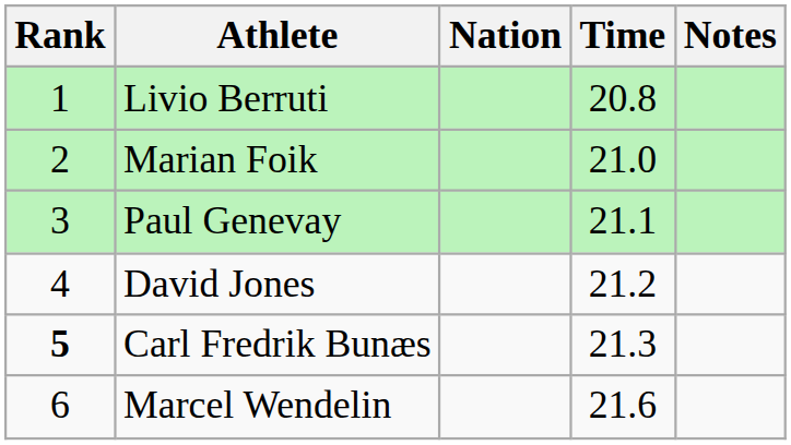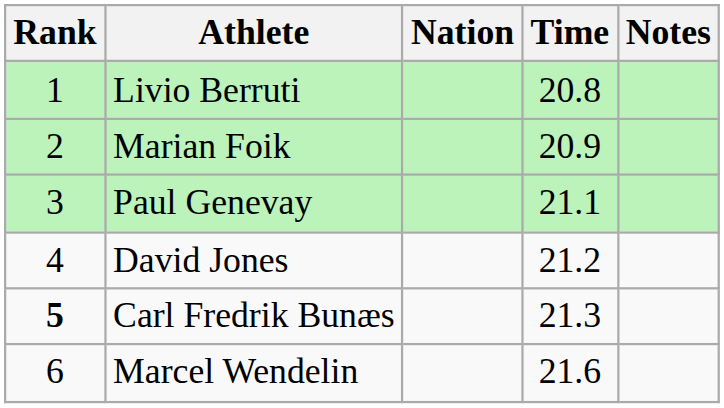Marian Foik | Time: 21.0 -> 20.9
